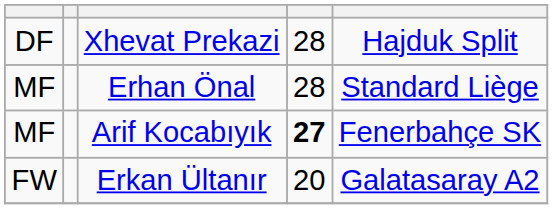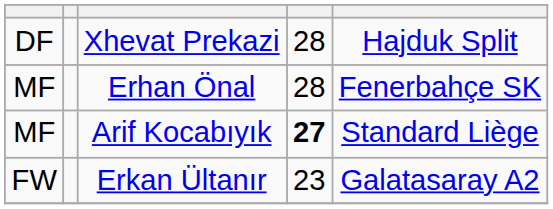Erhan Önal | column 5: Standard Liège -> Fenerbahçe SK
Arif Kocabıyık | column 5: Fenerbahçe SK -> Standard Liège
Erkan Ültanır | column 4: 20 -> 23
